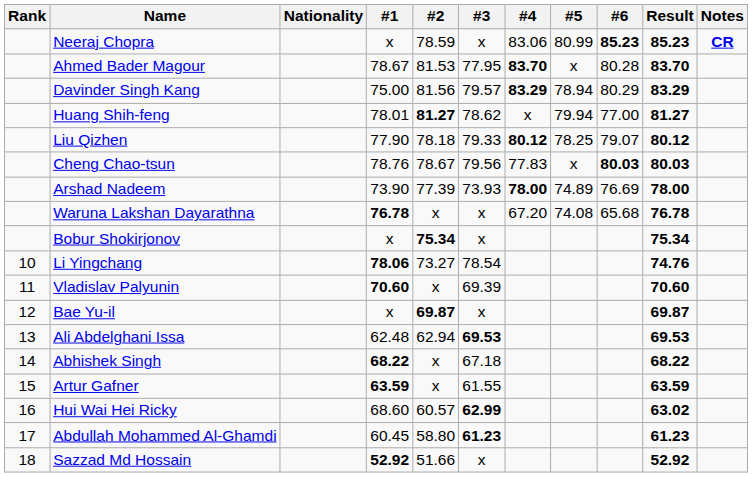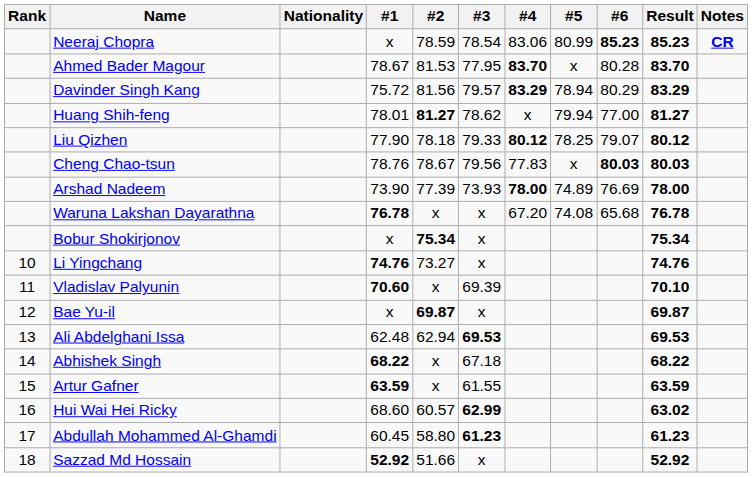Neeraj Chopra | #3: x -> 78.54
Davinder Singh Kang | #1: 75.00 -> 75.72
Li Yingchang | #1: 78.06 -> 74.76
Li Yingchang | #3: 78.54 -> x
Vladislav Palyunin | Result: 70.60 -> 70.10
